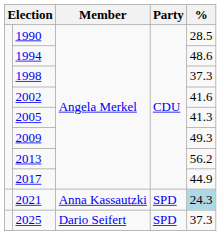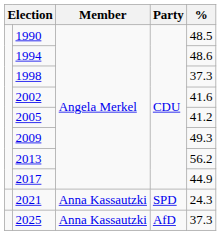1990 | %: 28.5 -> 48.5
2005 | %: 41.3 -> 41.2
2021 | %: lightblue background -> no background
2025 | Member: Dario Seifert -> Anna Kassautzki
2025 | Party: SPD -> AfD
